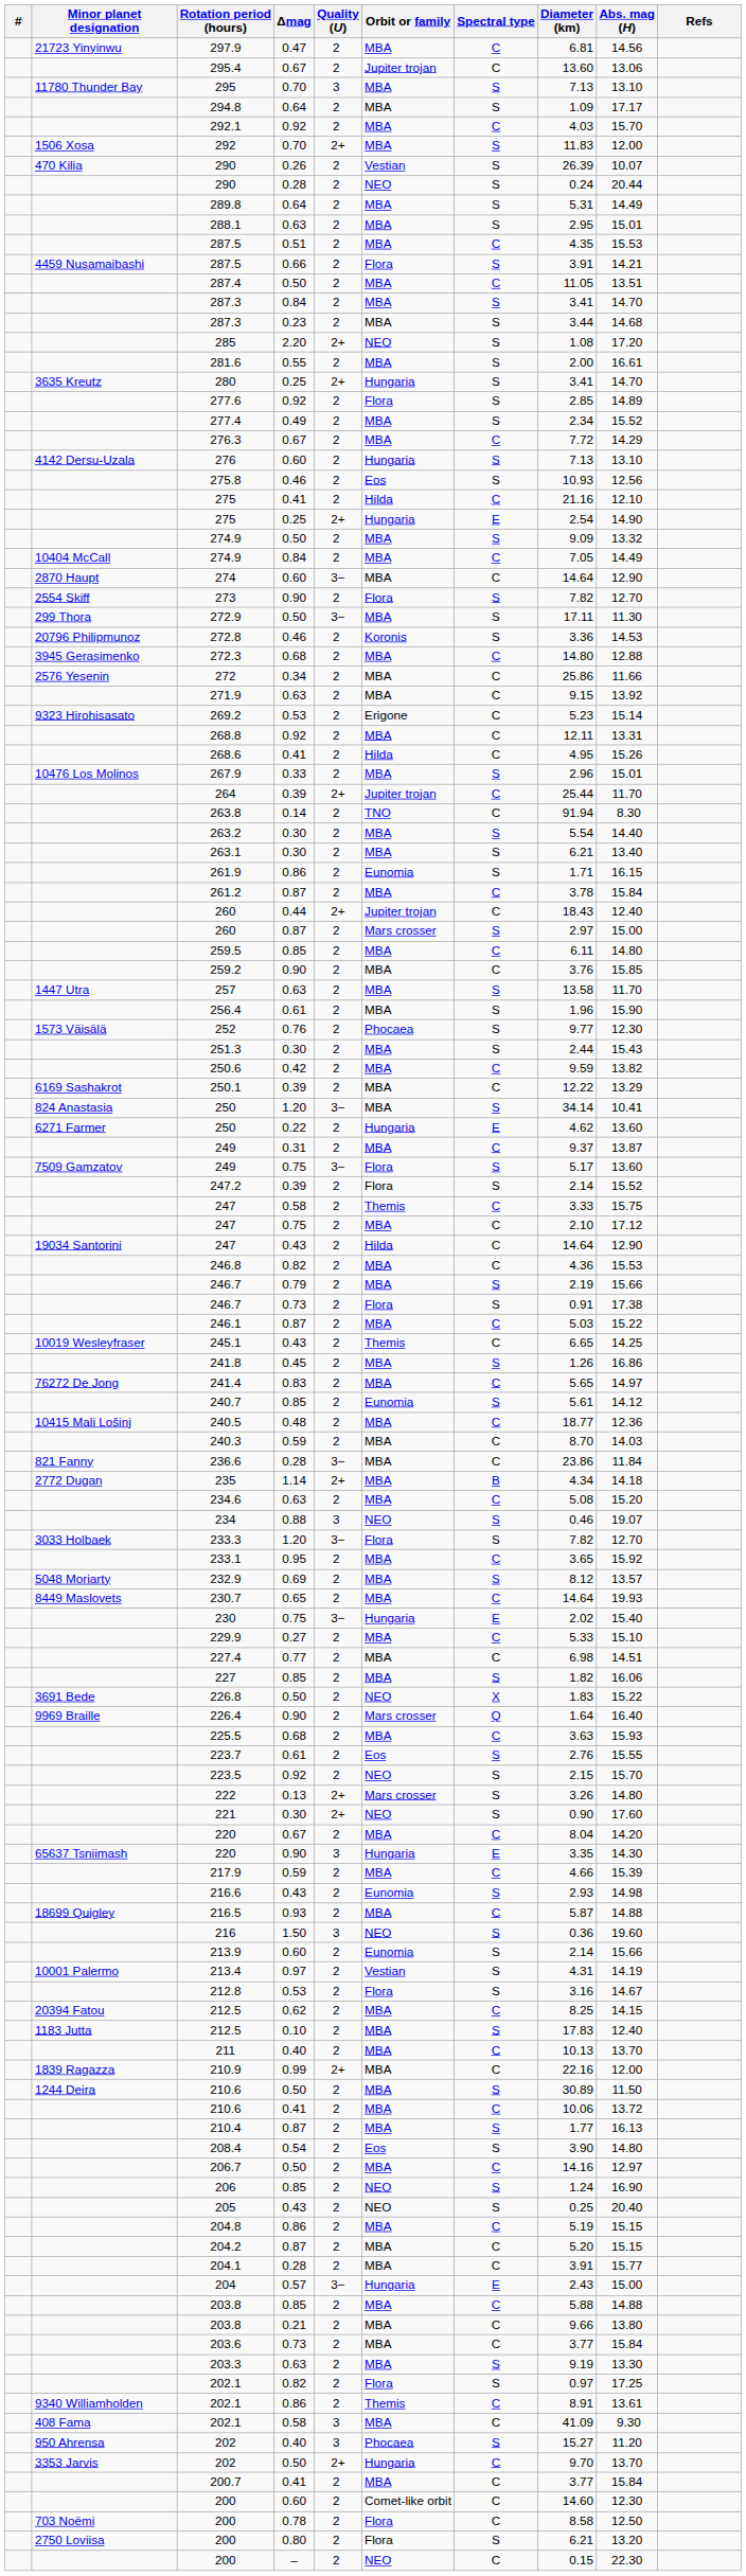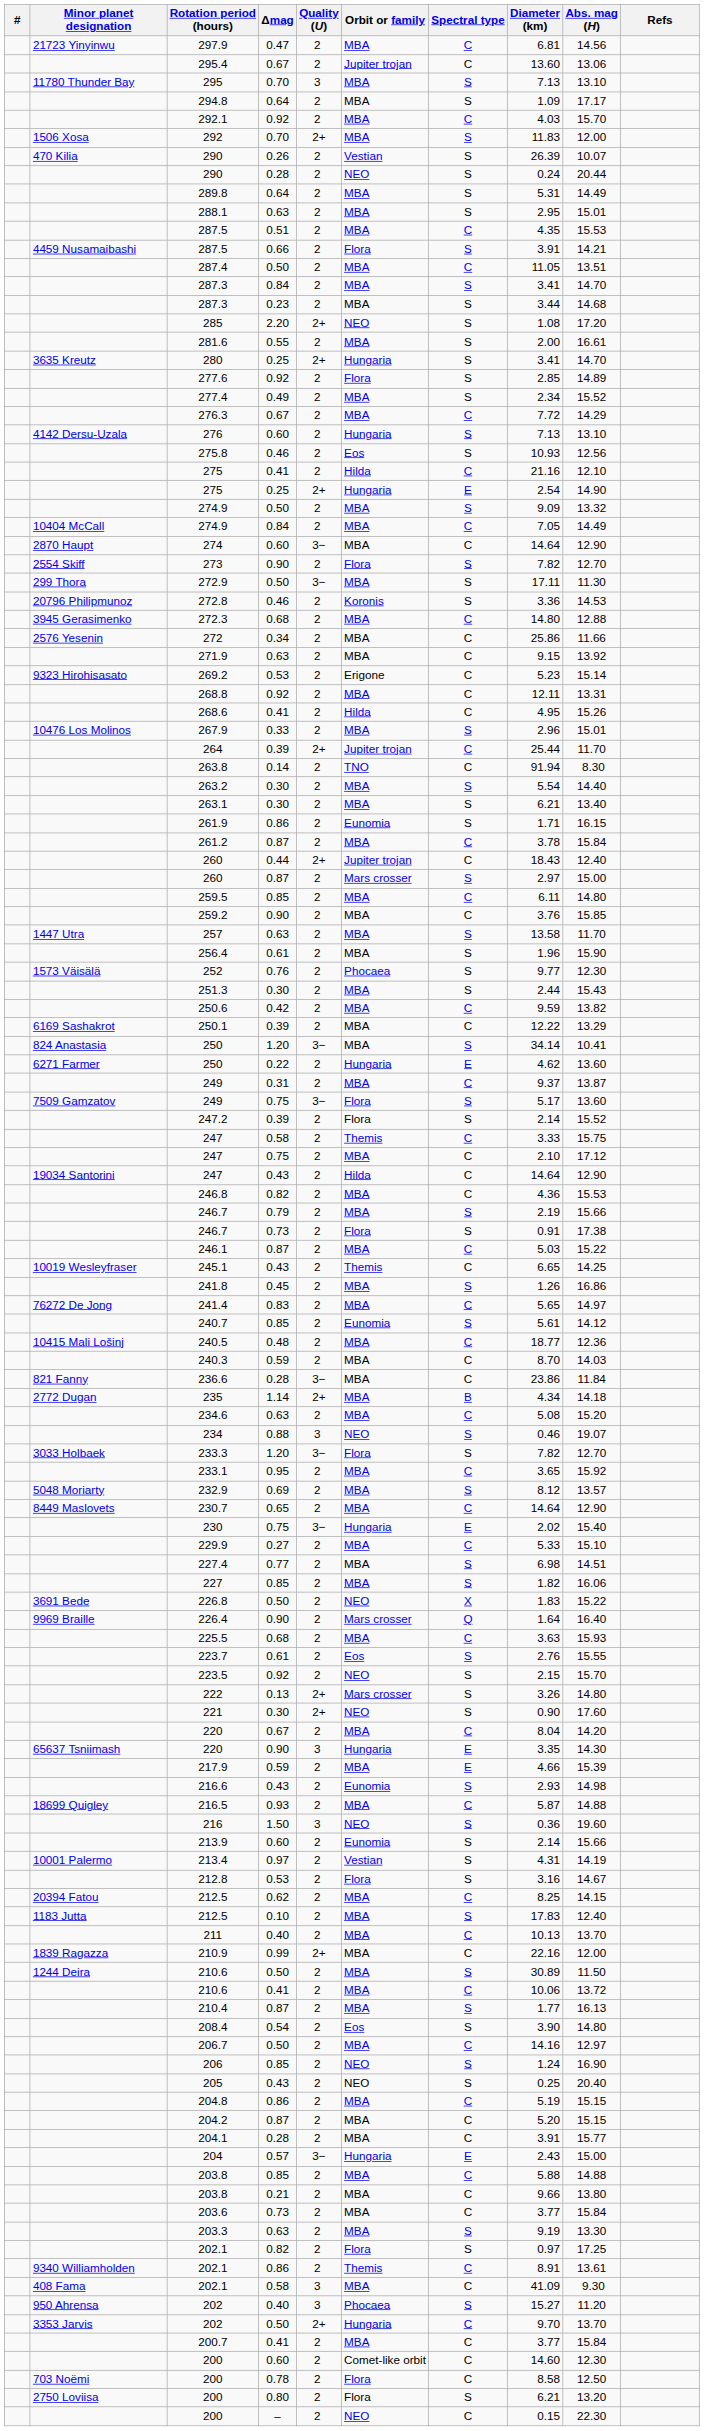230.7 | Abs. mag (H): 19.93 -> 12.90
227.4 | Spectral type: C -> S
217.9 | Spectral type: C -> E
